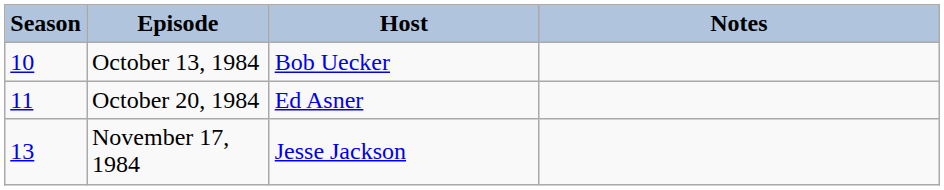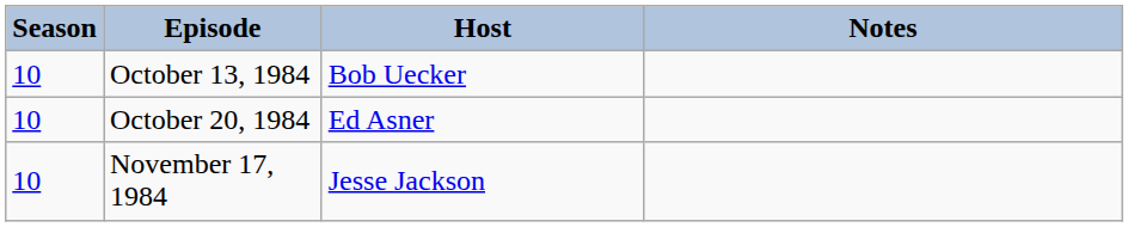October 20, 1984 | Season: 11 -> 10
November 17, 1984 | Season: 13 -> 10
